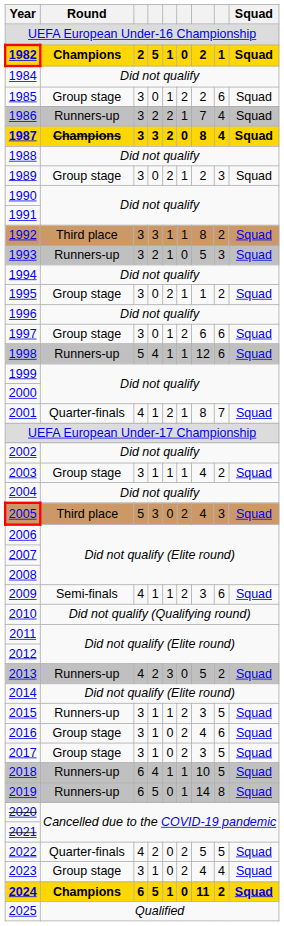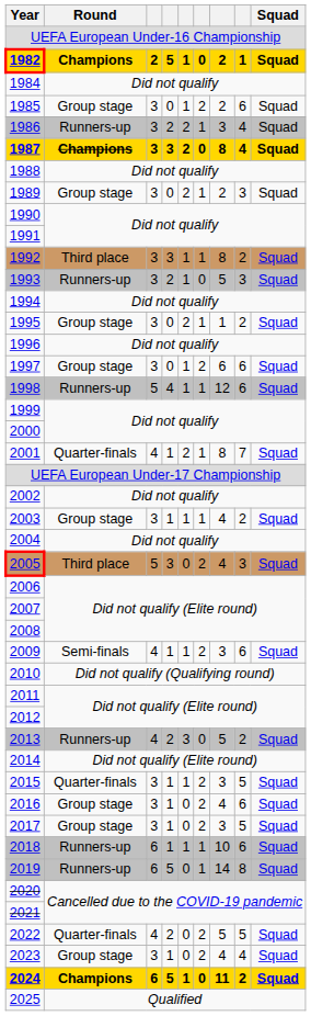1986 | column 7: 7 -> 3
2015 | Round: Runners-up -> Quarter-finals
2018 | column 4: 4 -> 1
2018 | column 8: 5 -> 6
